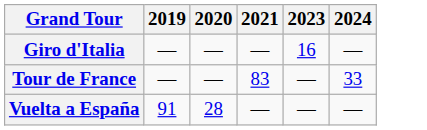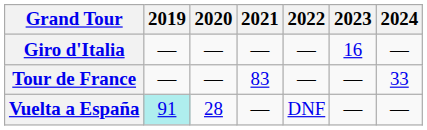+ column: 2022 | — | — | DNF
Vuelta a España | 2019: no background -> paleturquoise background
